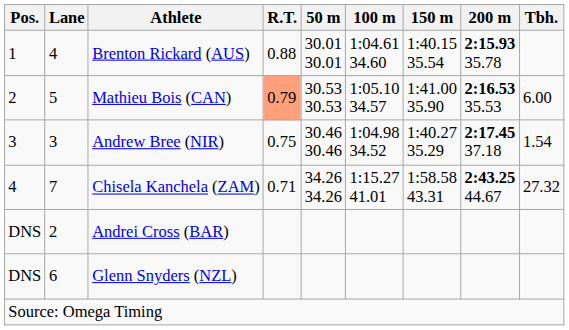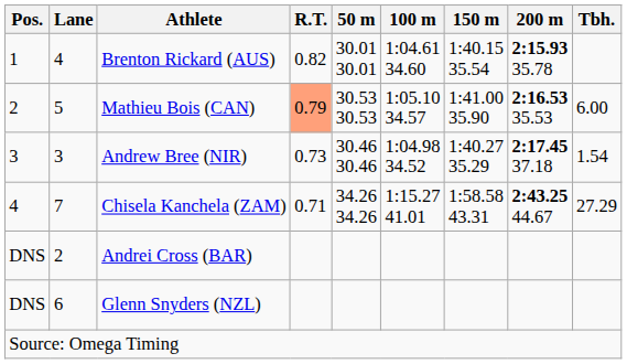Brenton Rickard (AUS) | R.T.: 0.88 -> 0.82
Andrew Bree (NIR) | R.T.: 0.75 -> 0.73
Chisela Kanchela (ZAM) | Tbh.: 27.32 -> 27.29
